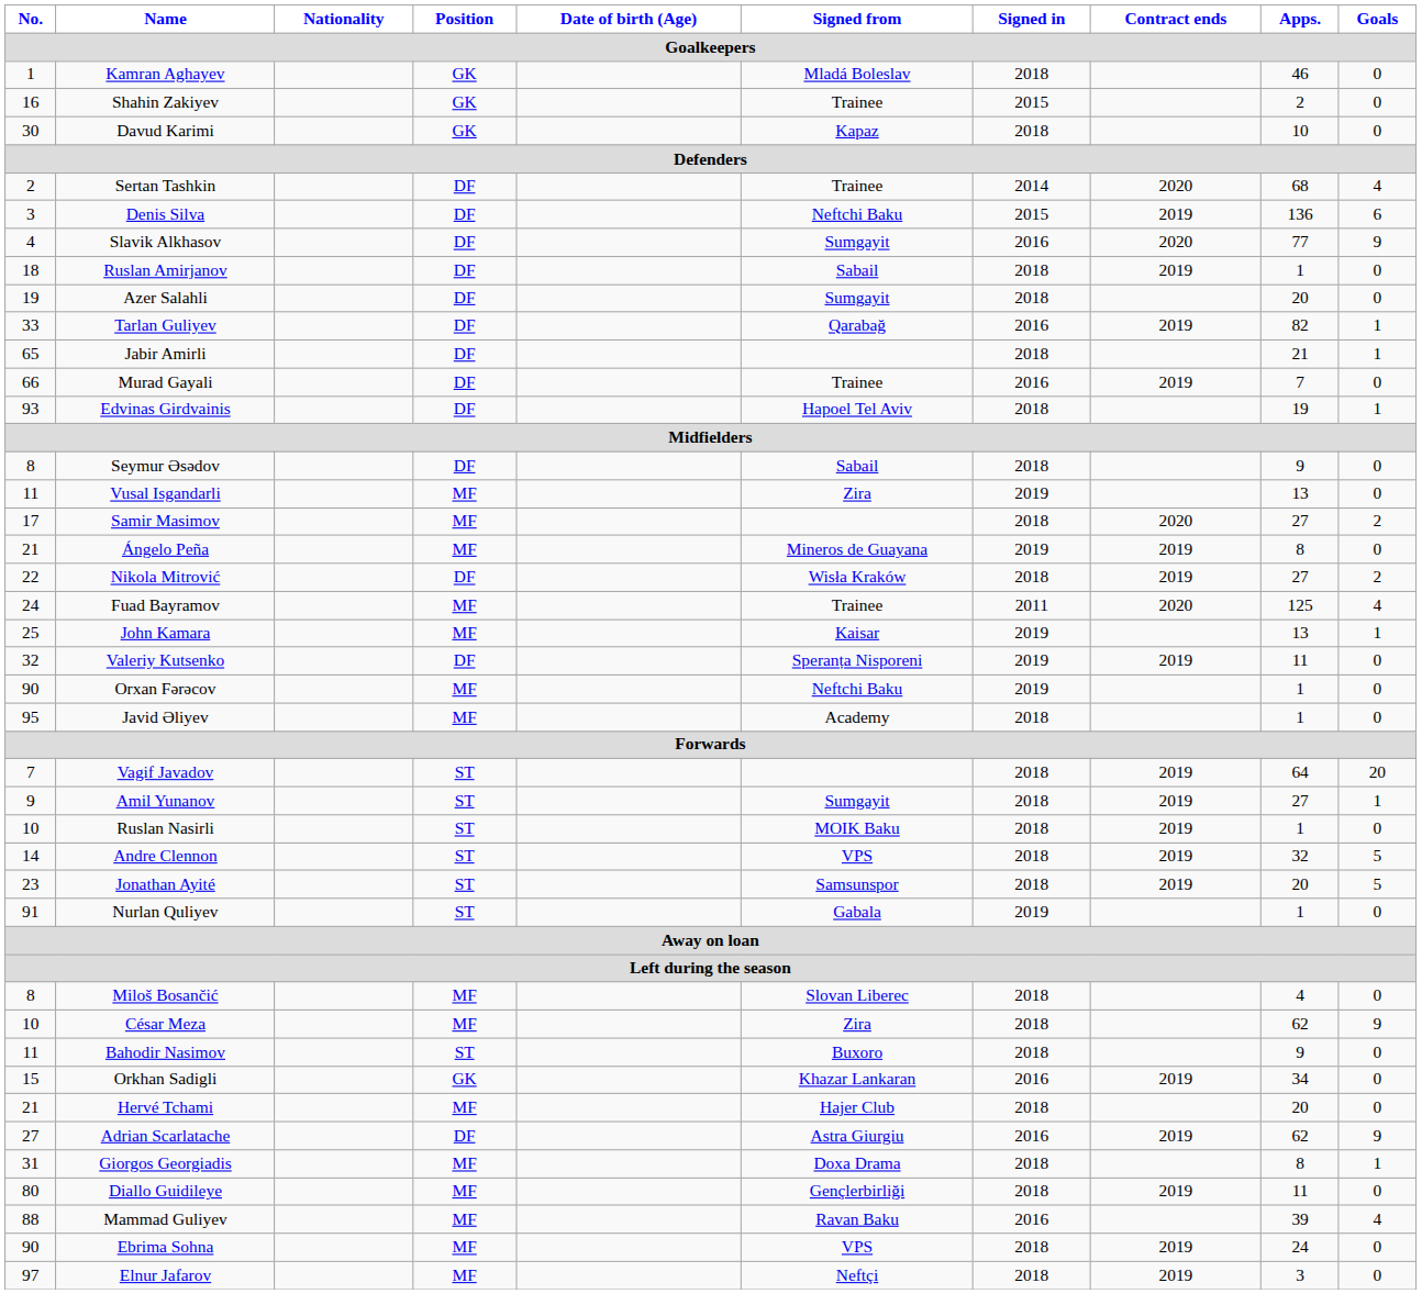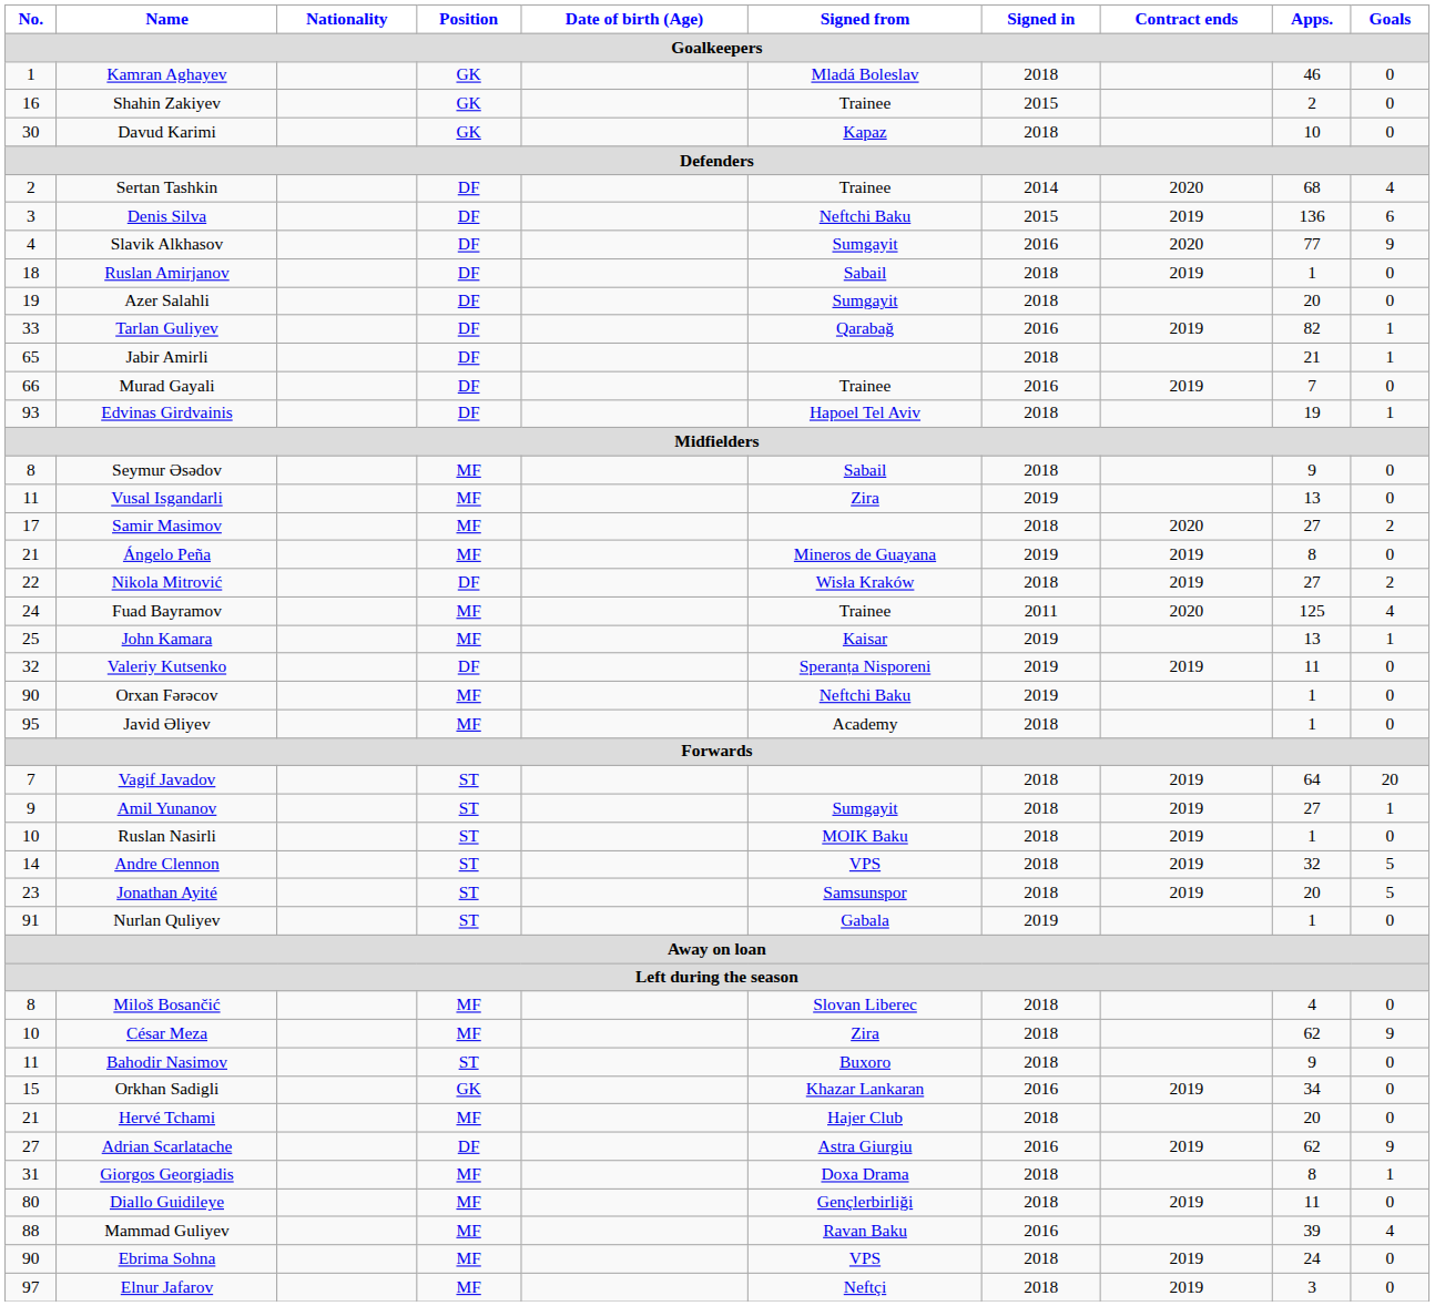Seymur Əsədov | Position: DF -> MF
